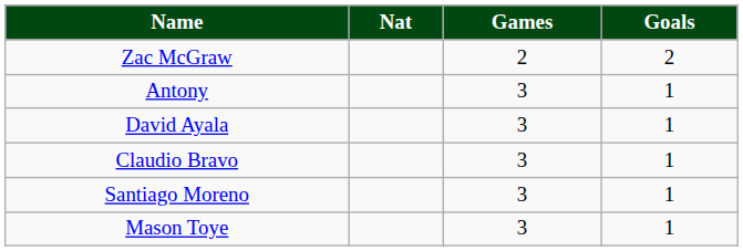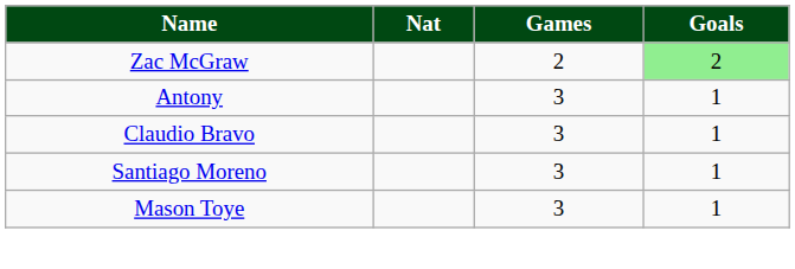Zac McGraw | Goals: no background -> lightgreen background
- row: David Ayala | 3 | 1
